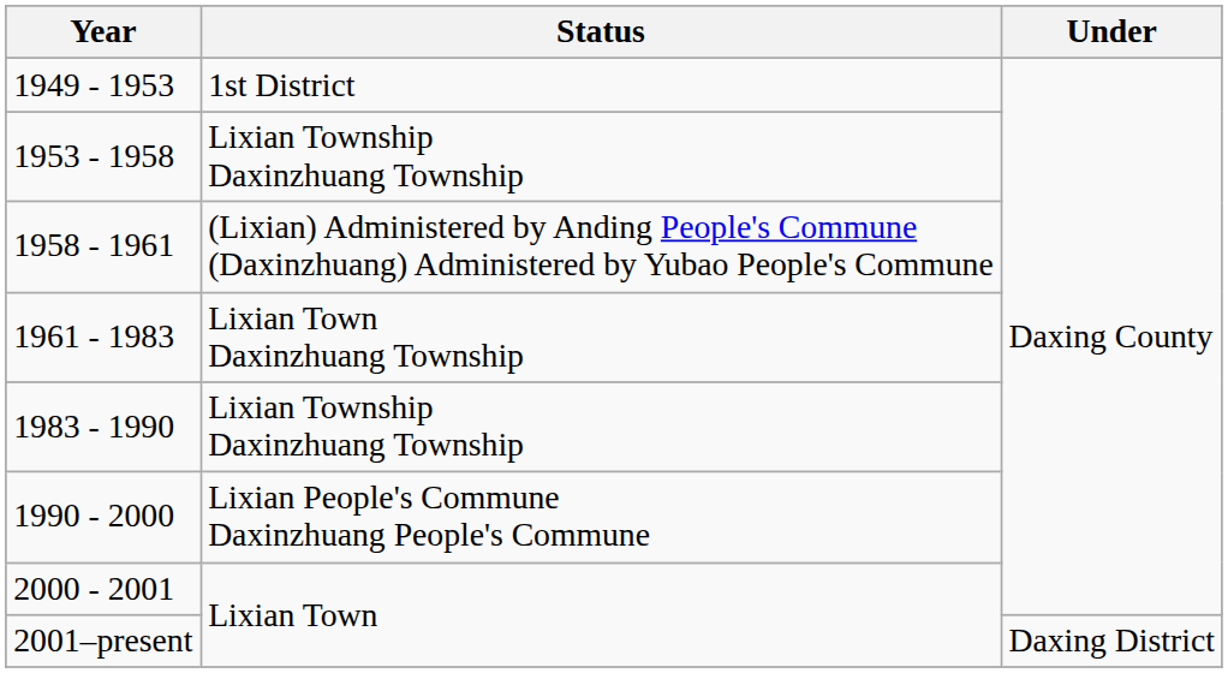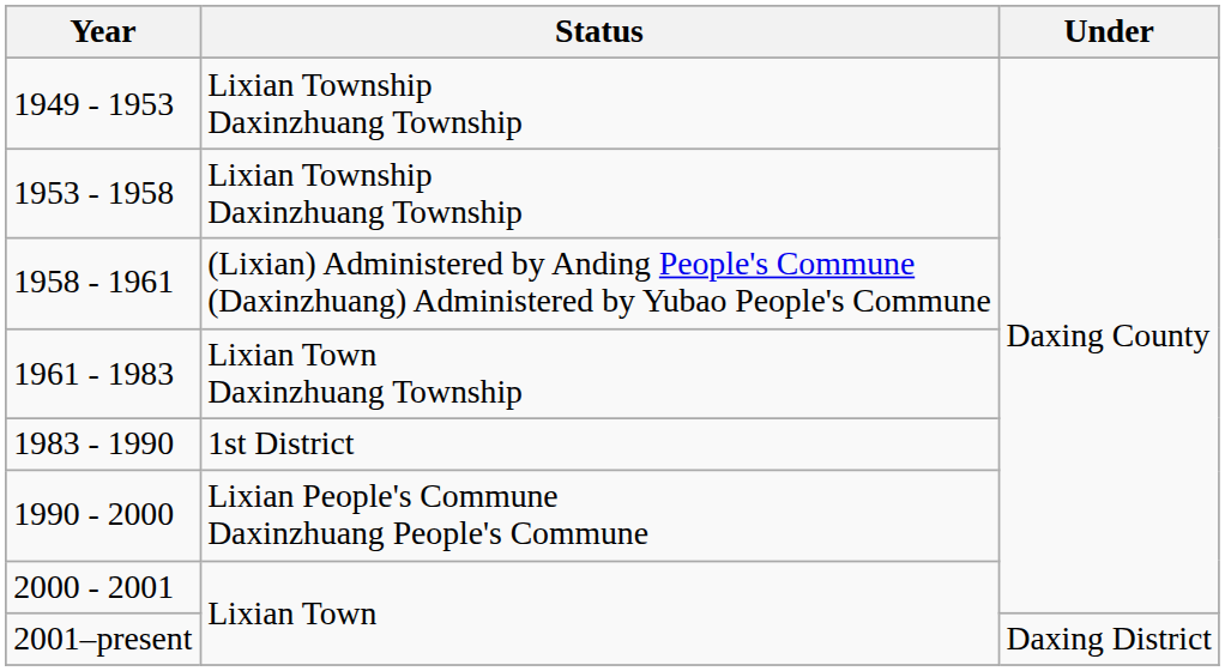1949 - 1953 | Status: 1st District -> Lixian Township Daxinzhuang Township
1983 - 1990 | Status: Lixian Township Daxinzhuang Township -> 1st District
